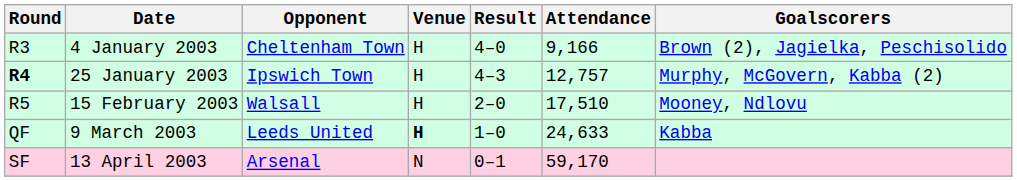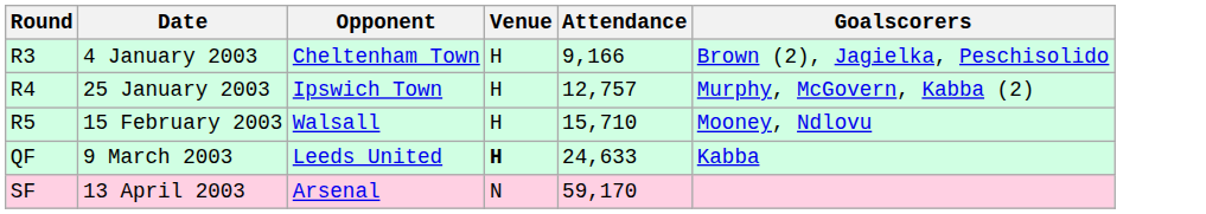- column: Result | 4–0 | 4–3 | 2–0 | 1–0 | 0–1
25 January 2003 | Round: bold -> normal
15 February 2003 | Attendance: 17,510 -> 15,710
